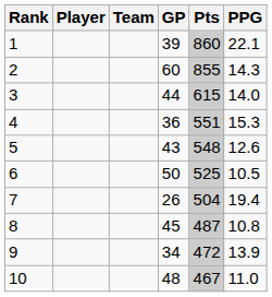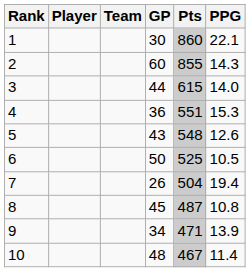1 | GP: 39 -> 30
9 | Pts: 472 -> 471
10 | PPG: 11.0 -> 11.4
